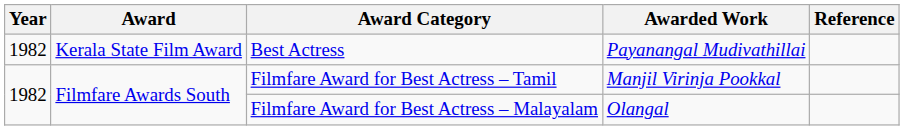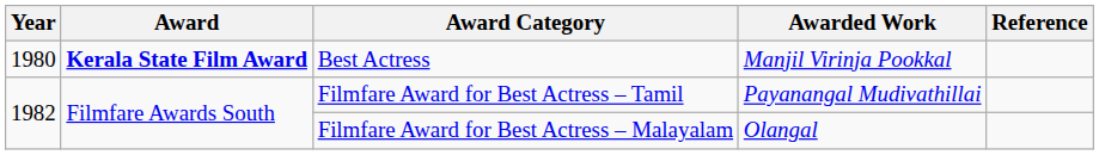Best Actress | Year: 1982 -> 1980
Best Actress | Award: normal -> bold
Best Actress | Awarded Work: Payanangal Mudivathillai -> Manjil Virinja Pookkal
Filmfare Award for Best Actress – Tamil | Awarded Work: Manjil Virinja Pookkal -> Payanangal Mudivathillai
